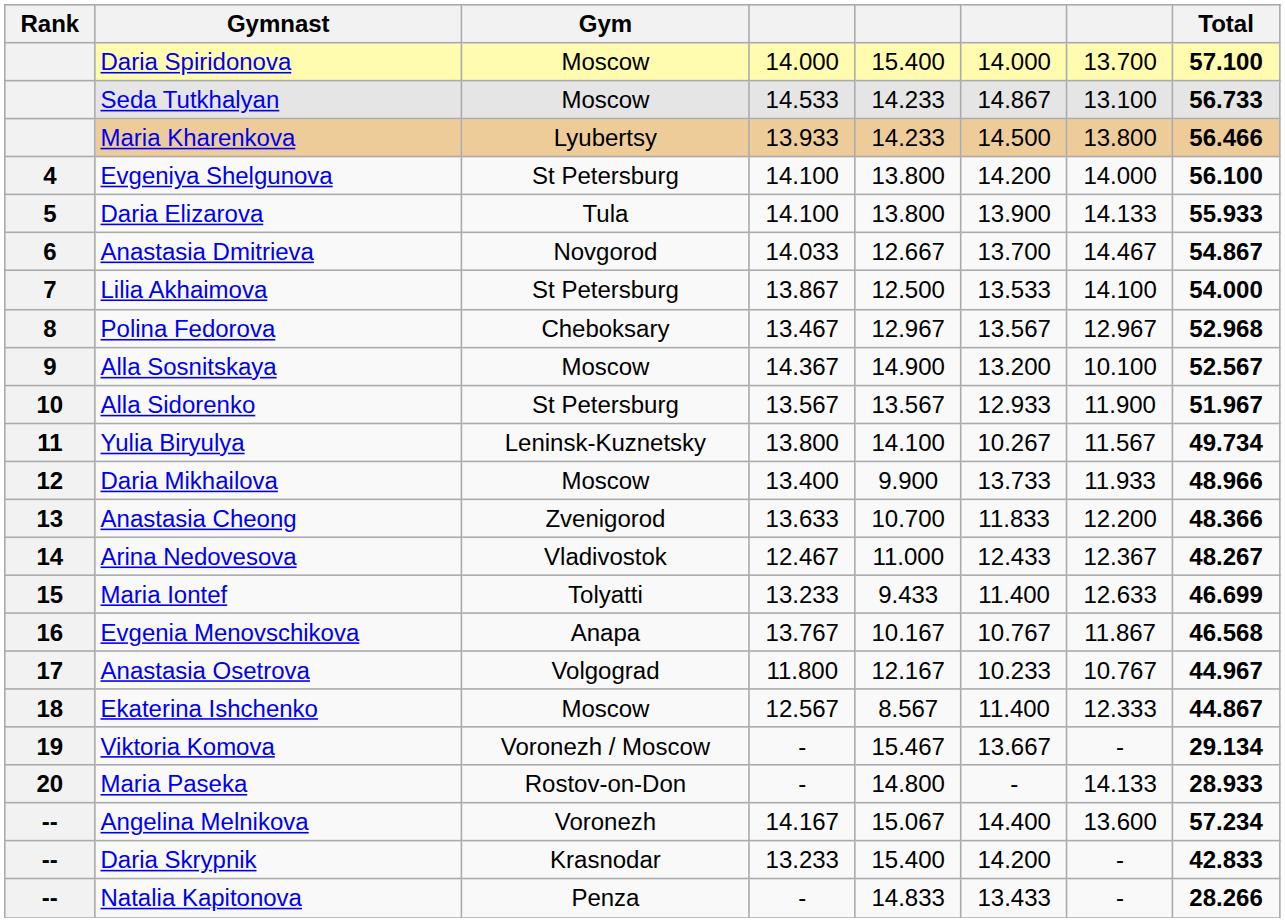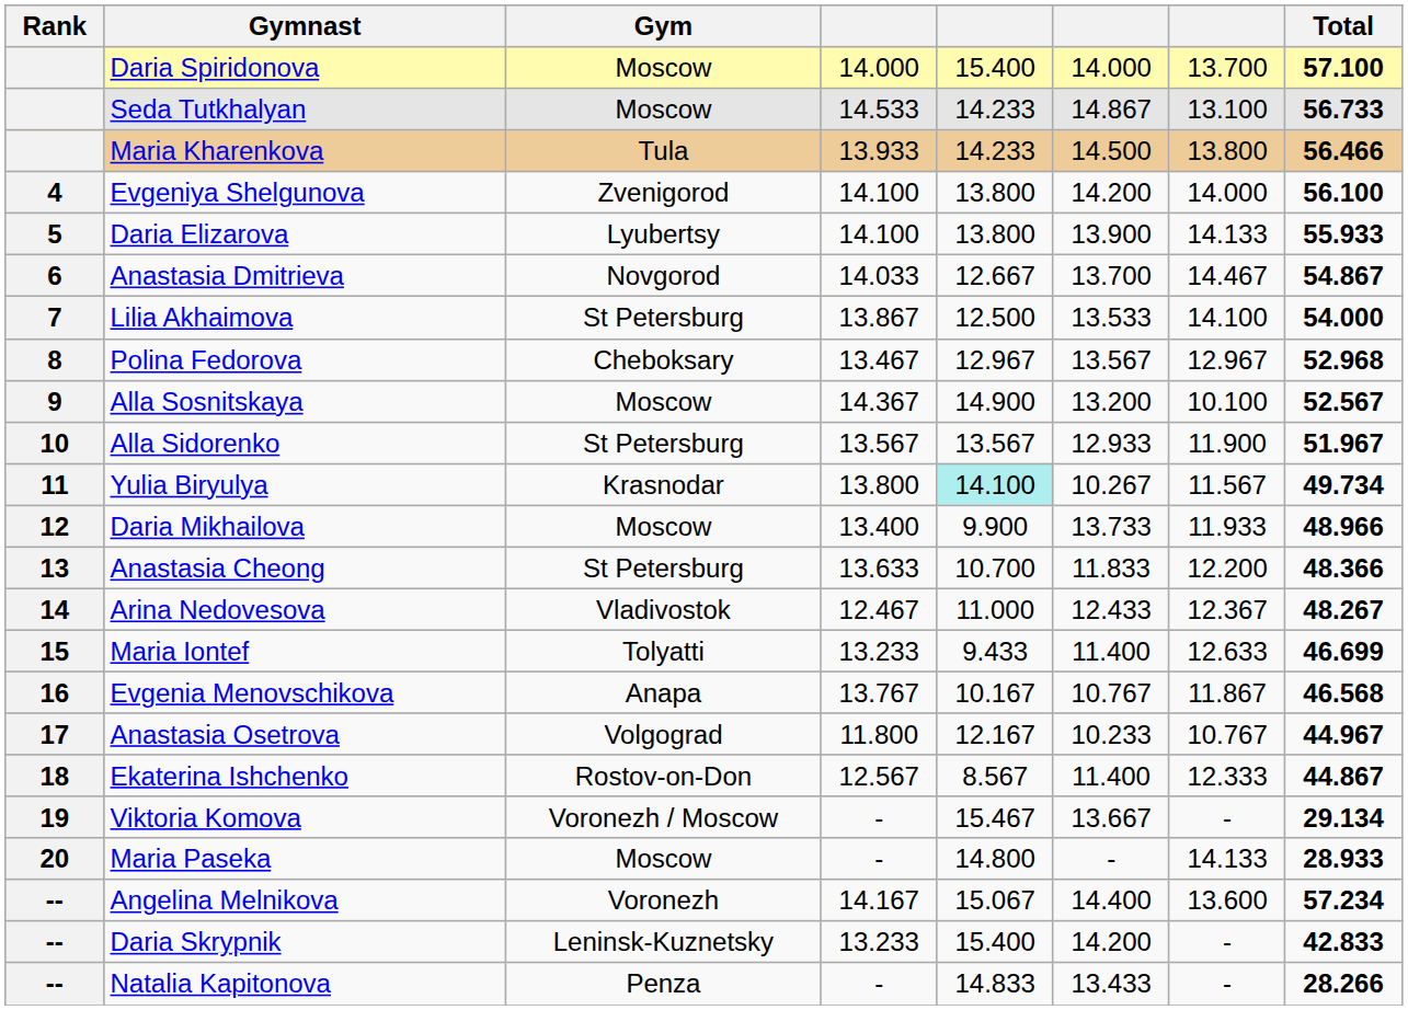Maria Kharenkova | Gym: Lyubertsy -> Tula
Evgeniya Shelgunova | Gym: St Petersburg -> Zvenigorod
Daria Elizarova | Gym: Tula -> Lyubertsy
Yulia Biryulya | Gym: Leninsk-Kuznetsky -> Krasnodar
Yulia Biryulya | column 5: no background -> paleturquoise background
Anastasia Cheong | Gym: Zvenigorod -> St Petersburg
Ekaterina Ishchenko | Gym: Moscow -> Rostov-on-Don
Maria Paseka | Gym: Rostov-on-Don -> Moscow
Daria Skrypnik | Gym: Krasnodar -> Leninsk-Kuznetsky
